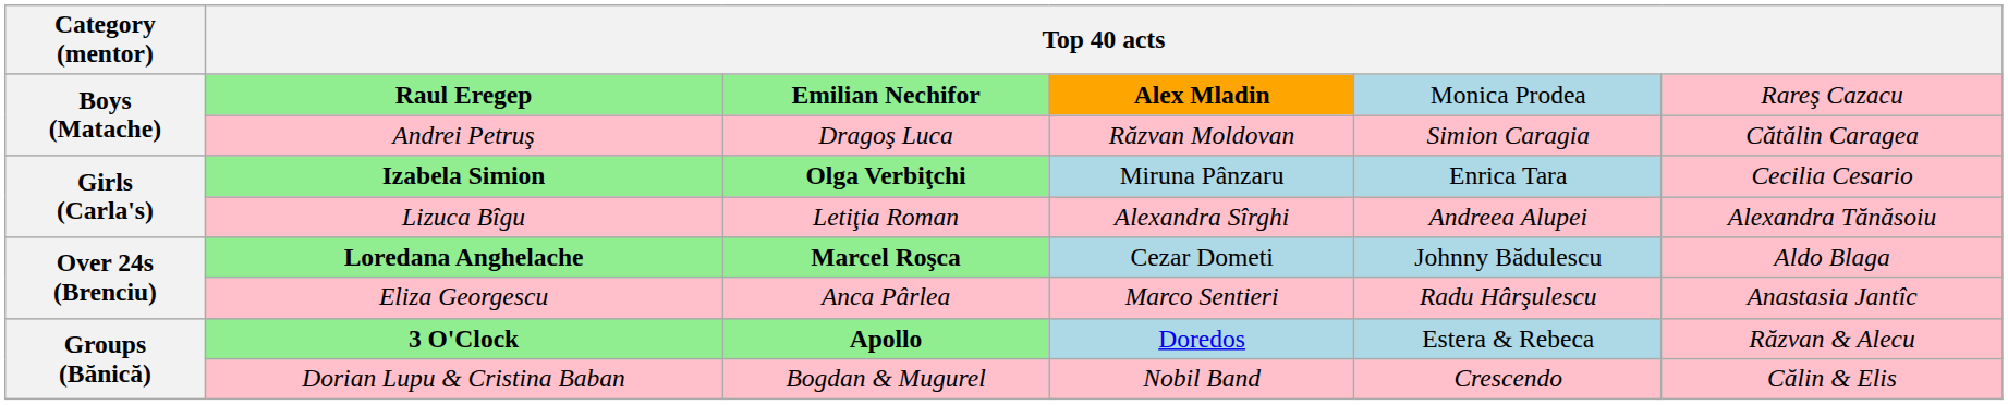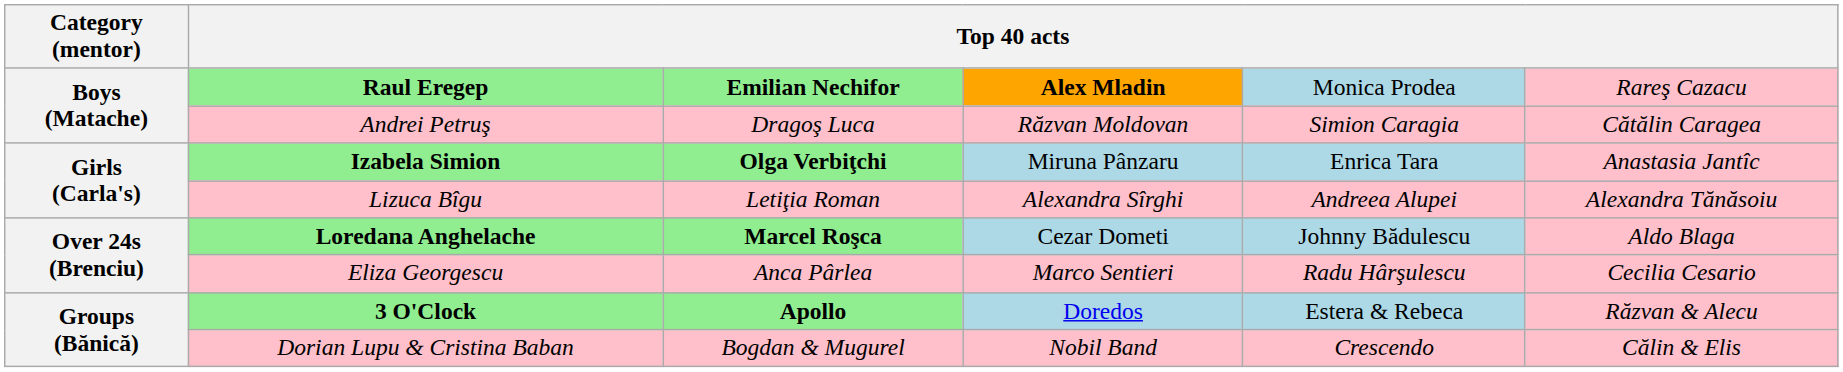Izabela Simion | column 6: Cecilia Cesario -> Anastasia Jantîc
Eliza Georgescu | column 6: Anastasia Jantîc -> Cecilia Cesario
